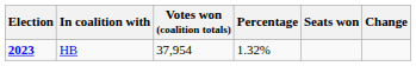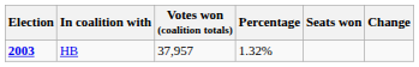HB | Election: 2023 -> 2003
HB | Votes won (coalition totals): 37,954 -> 37,957
